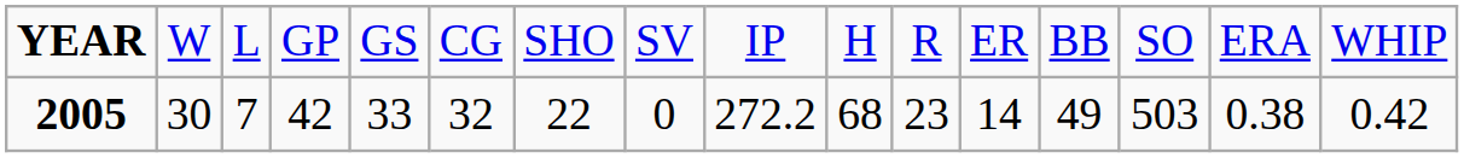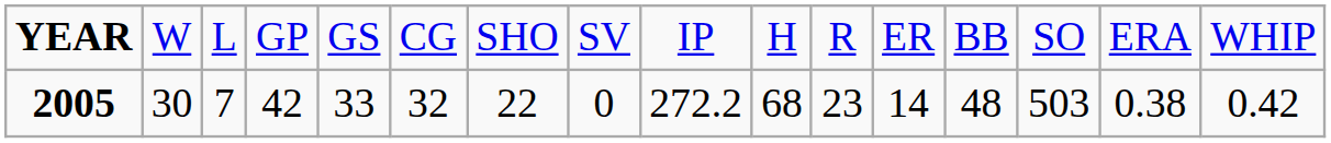2005 | column 13: 49 -> 48
